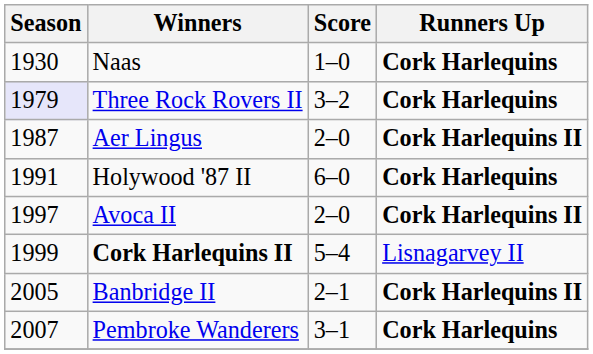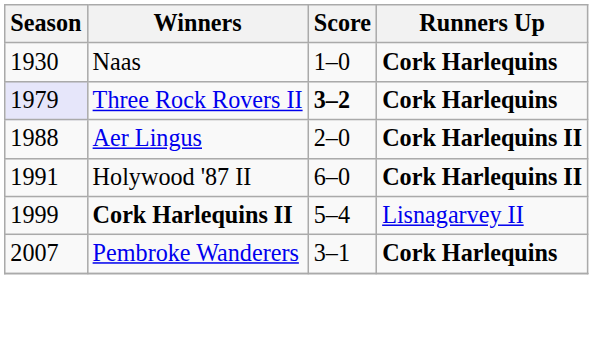Three Rock Rovers II | Score: normal -> bold
Aer Lingus | Season: 1987 -> 1988
Holywood '87 II | Runners Up: Cork Harlequins -> Cork Harlequins II
- row: 1997 | Avoca II | 2–0 | Cork Harlequins II
- row: 2005 | Banbridge II | 2–1 | Cork Harlequins II
